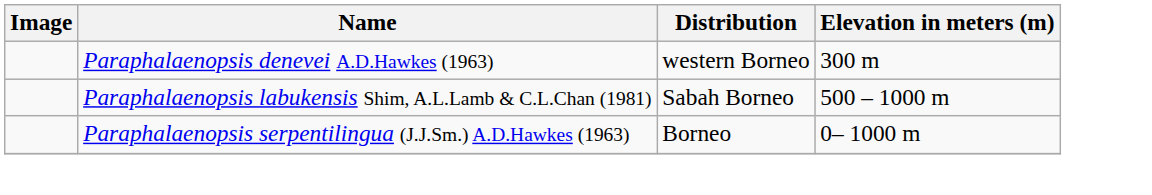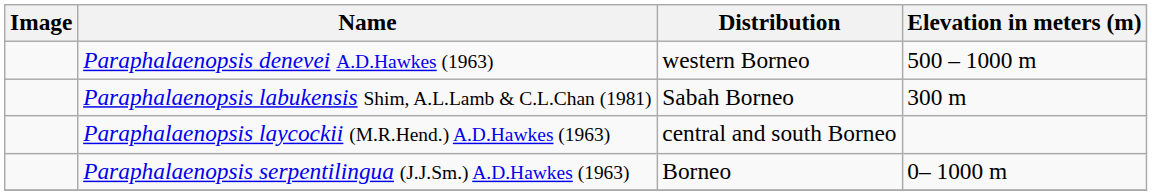Paraphalaenopsis denevei A.D.Hawkes (1963) | Elevation in meters (m): 300 m -> 500 – 1000 m
Paraphalaenopsis labukensis Shim, A.L.Lamb & C.L.Chan (1981) | Elevation in meters (m): 500 – 1000 m -> 300 m
+ row: Paraphalaenopsis laycockii (M.R.Hend.) A.D.Hawkes (1963) | central and south Borneo
